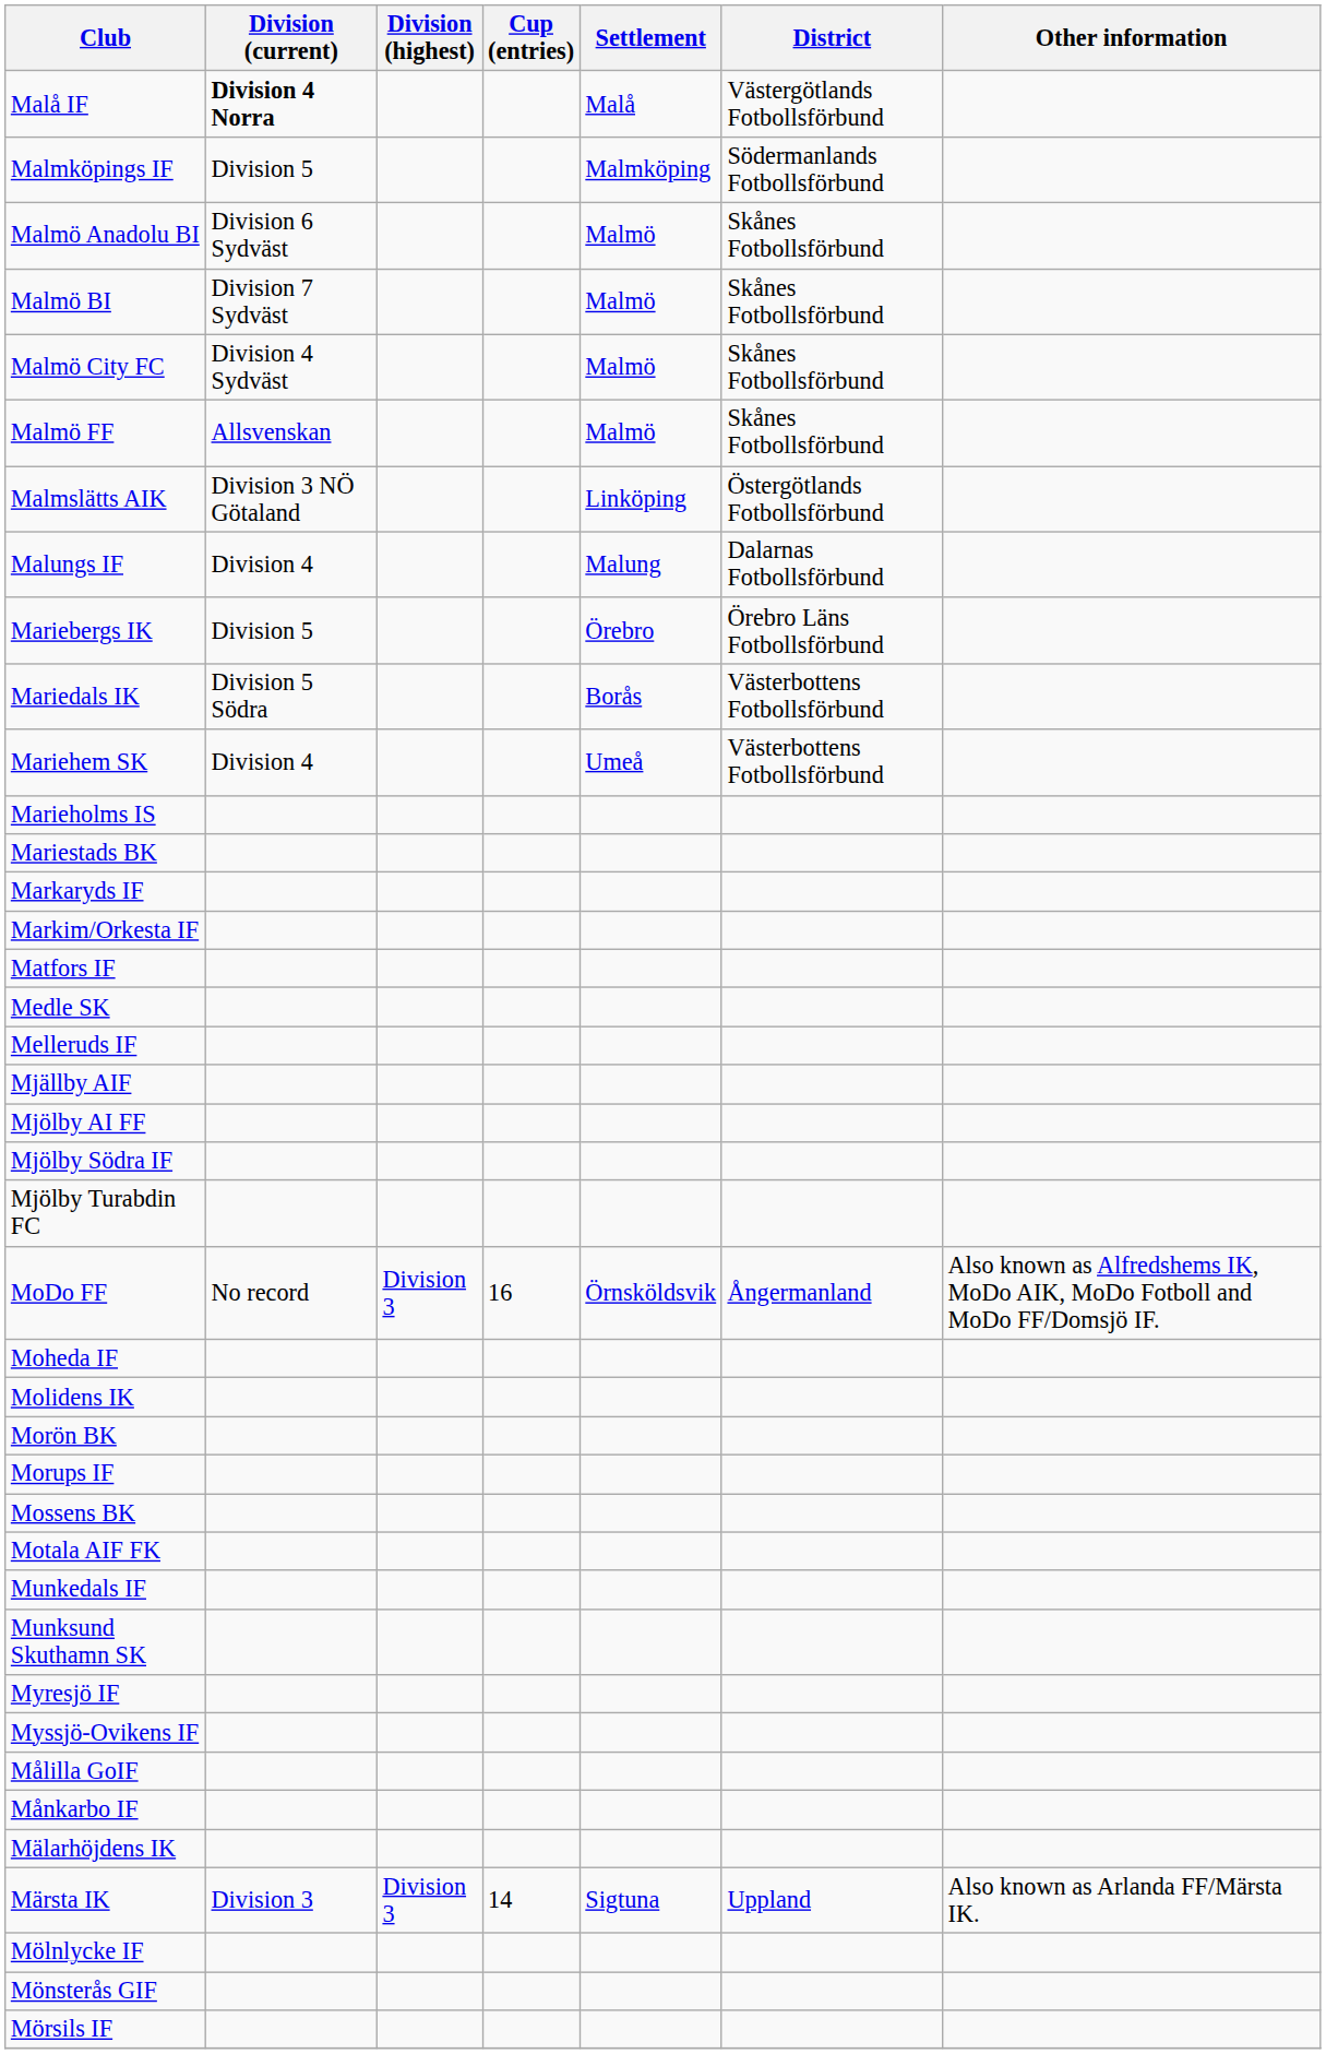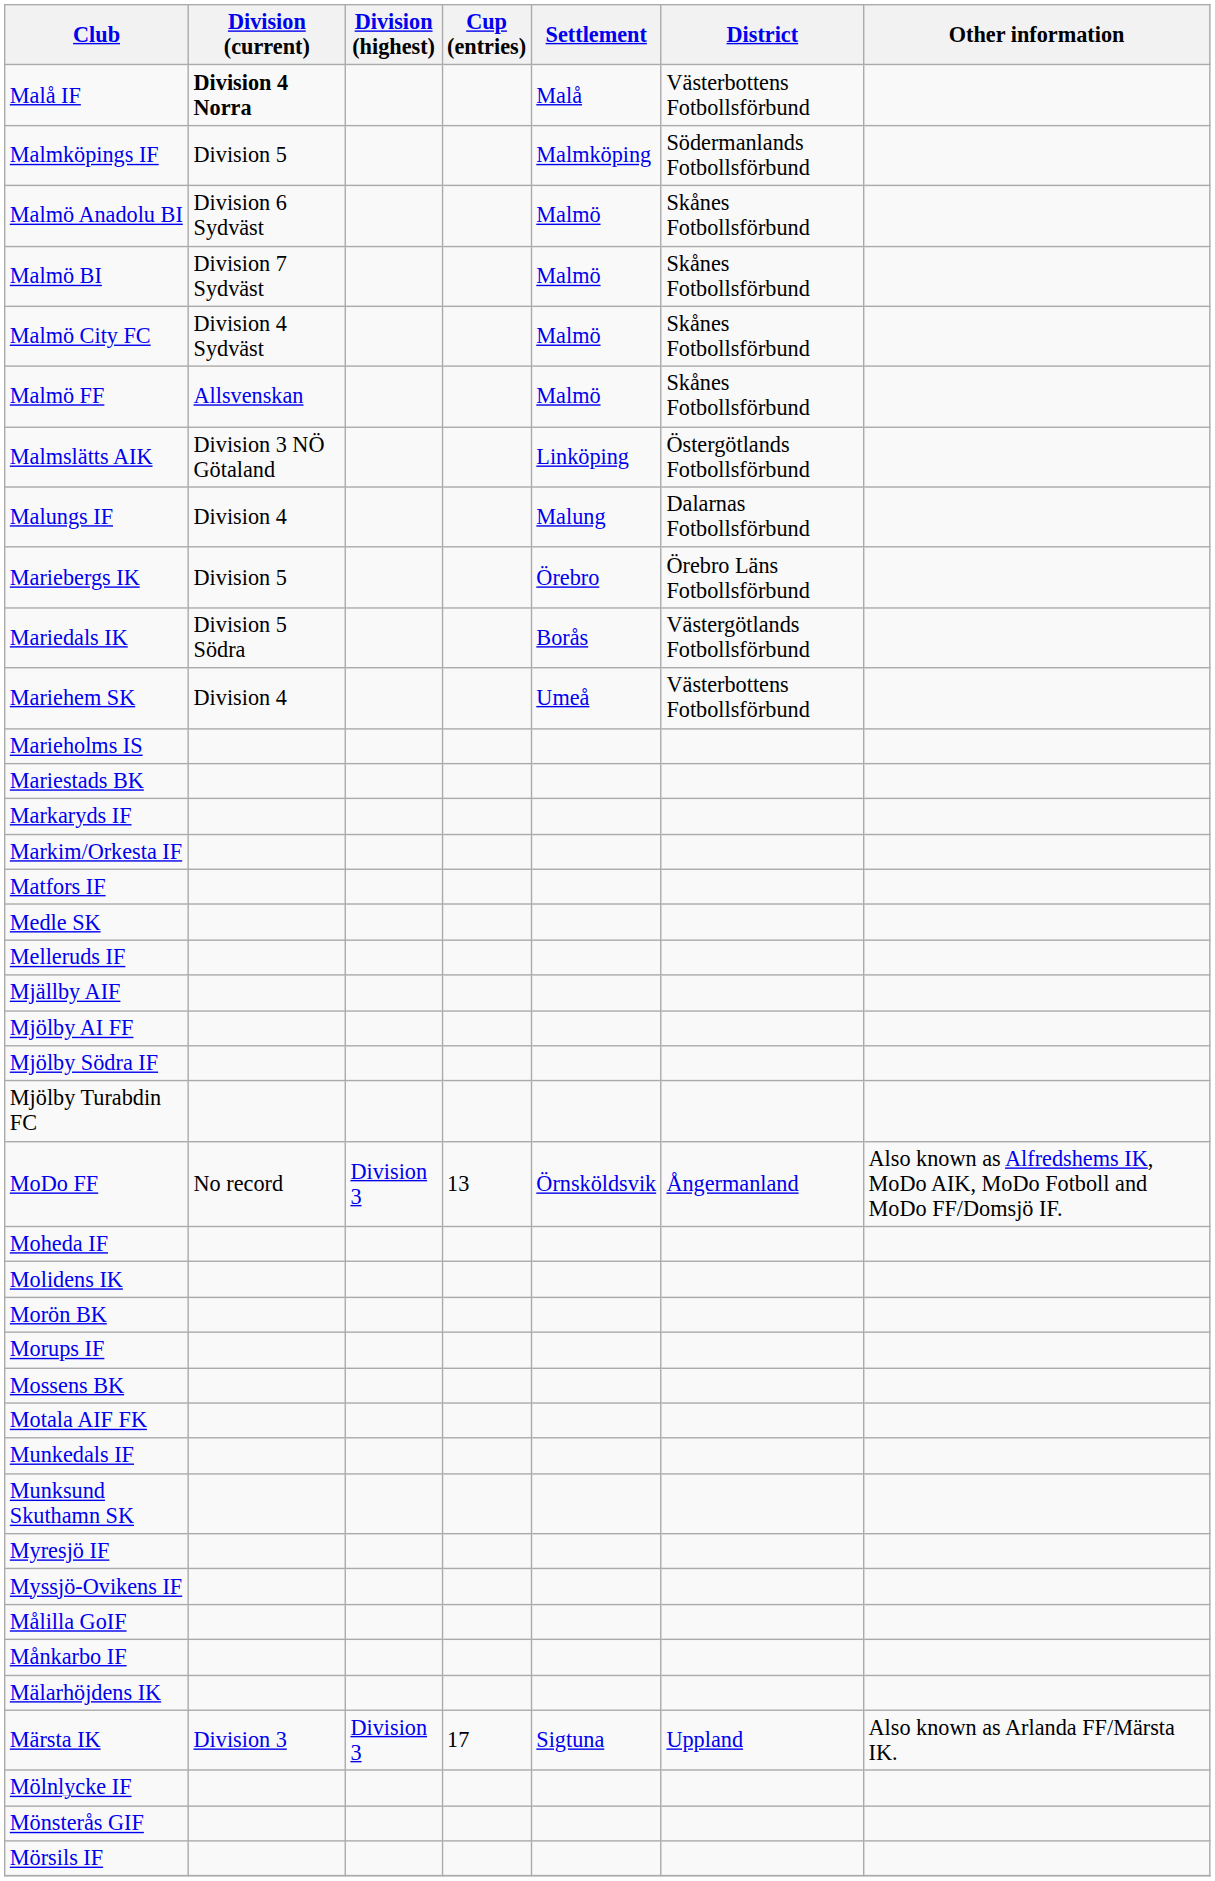Malå IF | District: Västergötlands Fotbollsförbund -> Västerbottens Fotbollsförbund
Mariedals IK | District: Västerbottens Fotbollsförbund -> Västergötlands Fotbollsförbund
MoDo FF | Cup (entries): 16 -> 13
Märsta IK | Cup (entries): 14 -> 17
